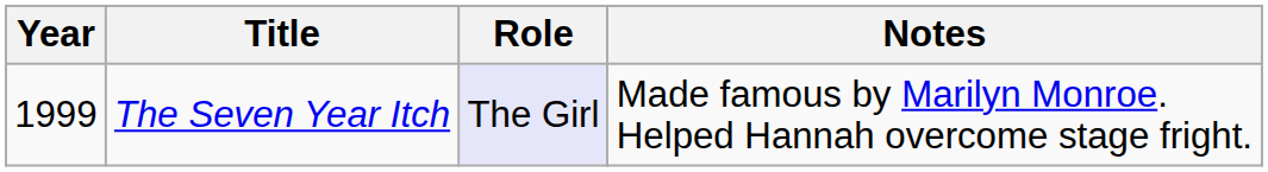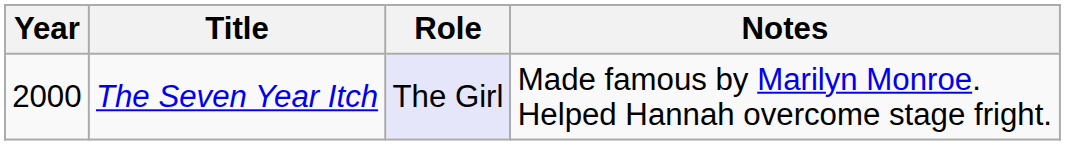The Seven Year Itch | Year: 1999 -> 2000
